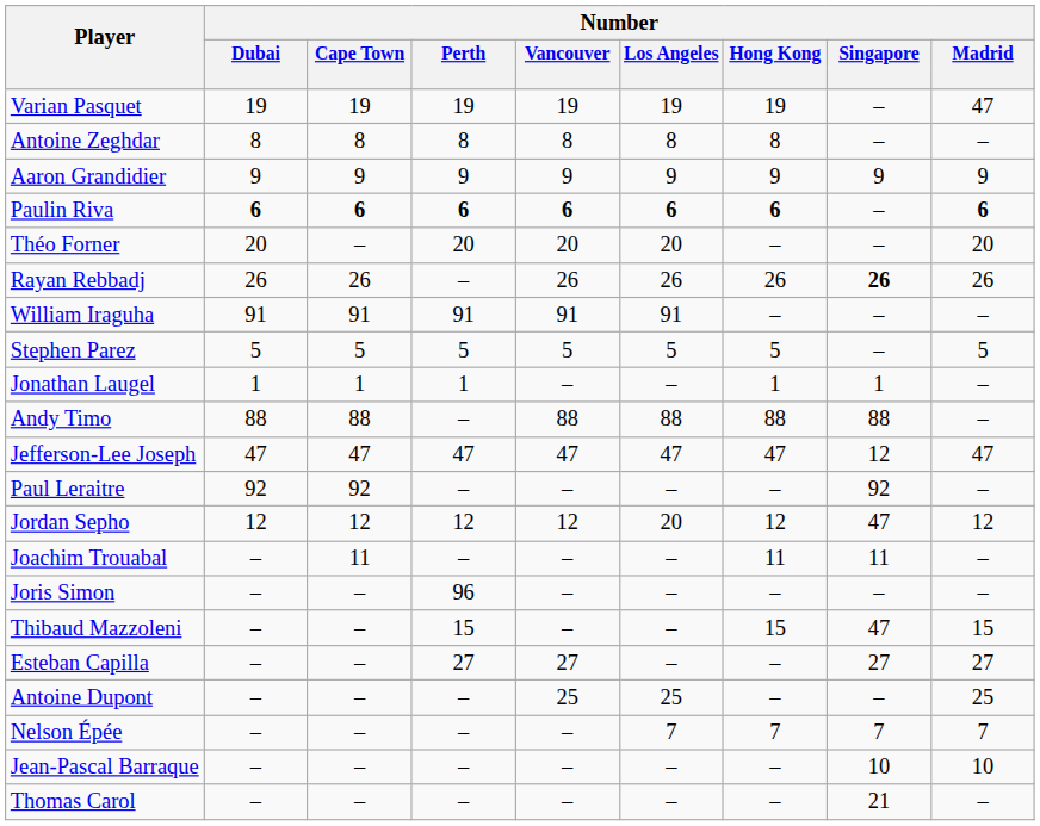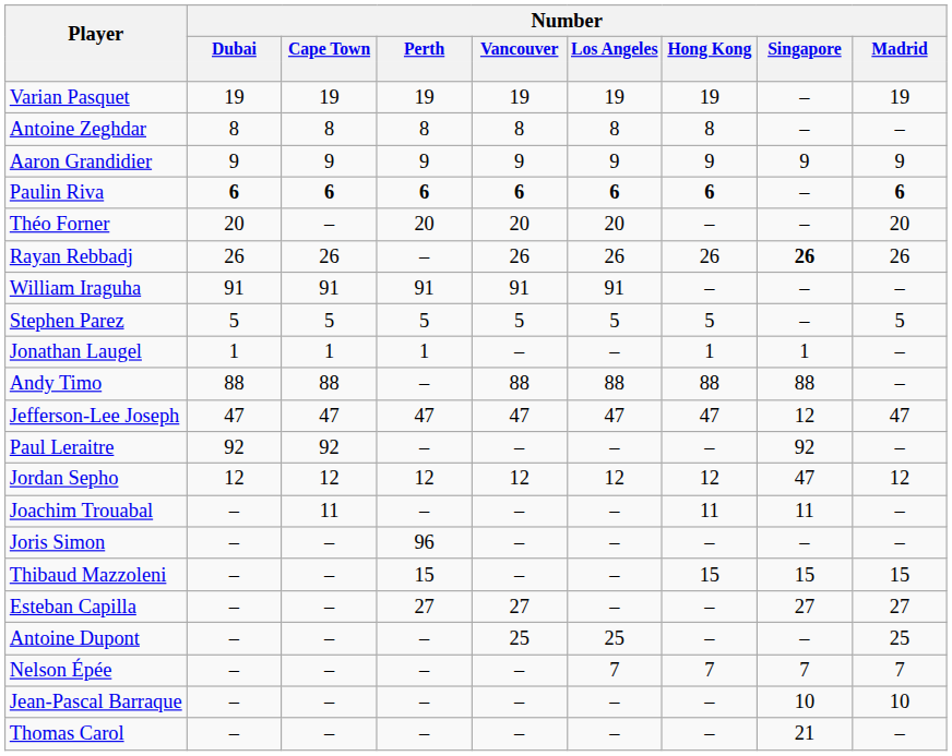Varian Pasquet | Number / Madrid: 47 -> 19
Jordan Sepho | Number / Los Angeles: 20 -> 12
Thibaud Mazzoleni | Number / Singapore: 47 -> 15
